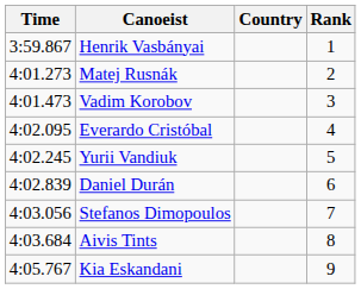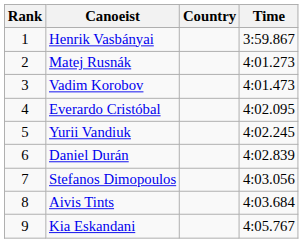columns swapped: Rank <-> Time
